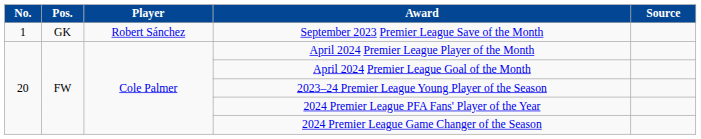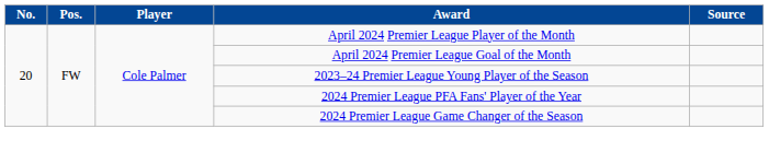- row: 1 | GK | Robert Sánchez | September 2023 Premier League Save of the Month
